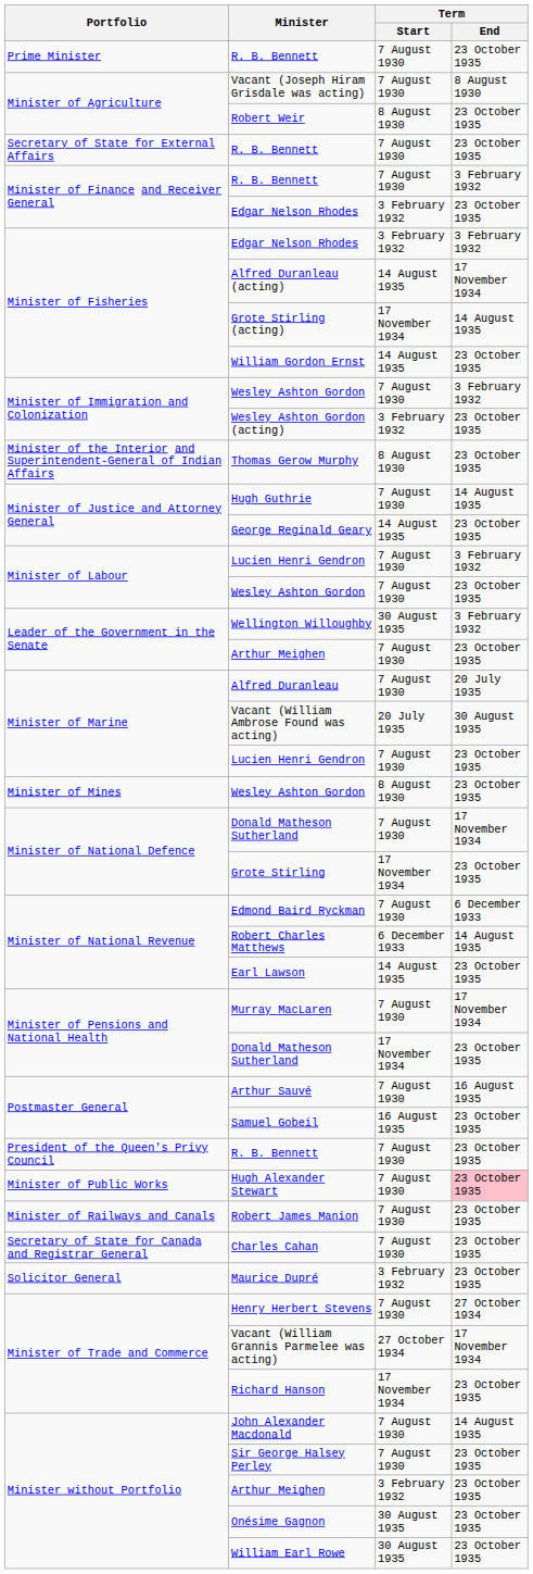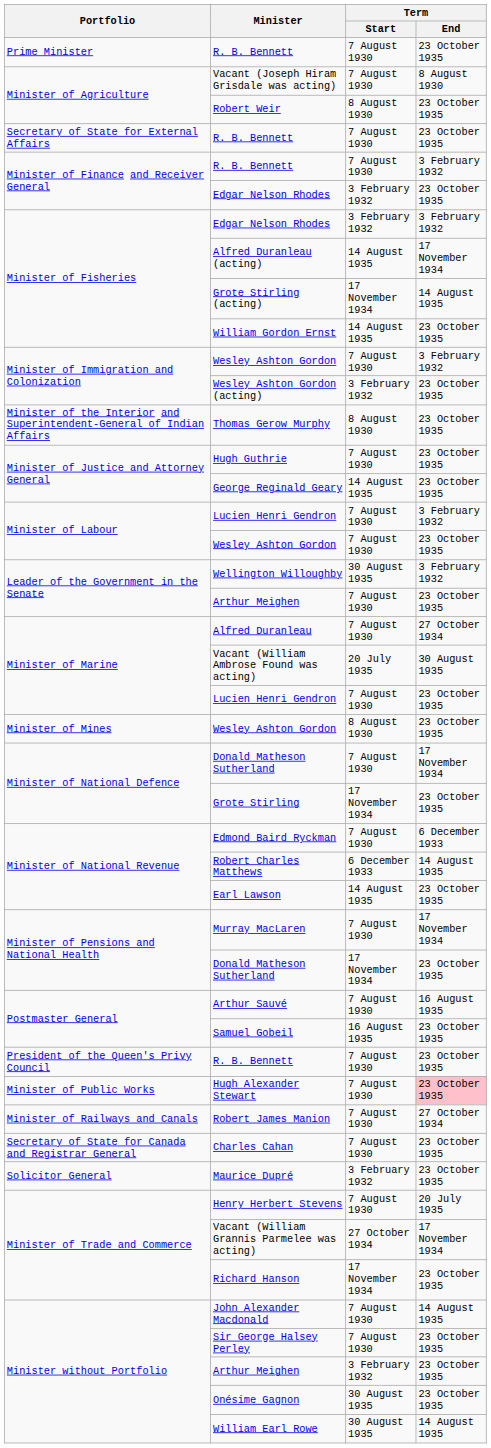Hugh Guthrie | Term / End: 14 August 1935 -> 23 October 1935
Alfred Duranleau | Term / End: 20 July 1935 -> 27 October 1934
Robert James Manion | Term / End: 23 October 1935 -> 27 October 1934
Henry Herbert Stevens | Term / End: 27 October 1934 -> 20 July 1935
William Earl Rowe | Term / End: 23 October 1935 -> 14 August 1935
